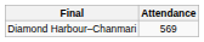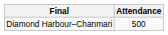Diamond Harbour–Chanmari | Attendance: 569 -> 500
